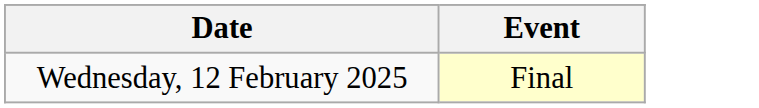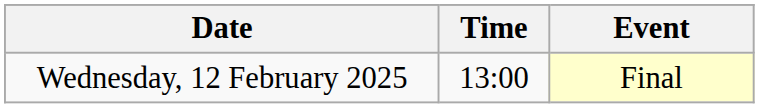+ column: Time | 13:00
